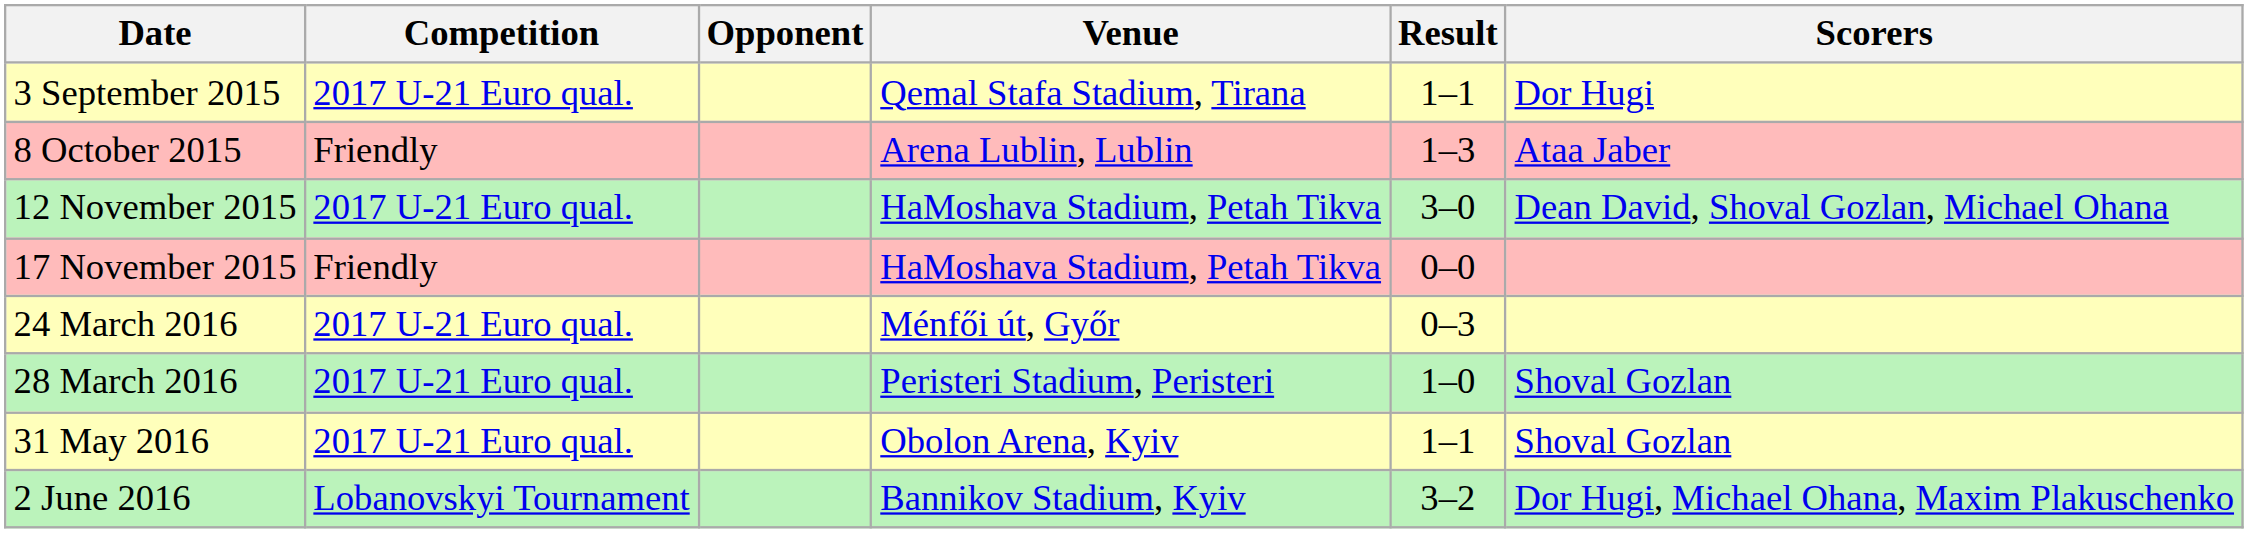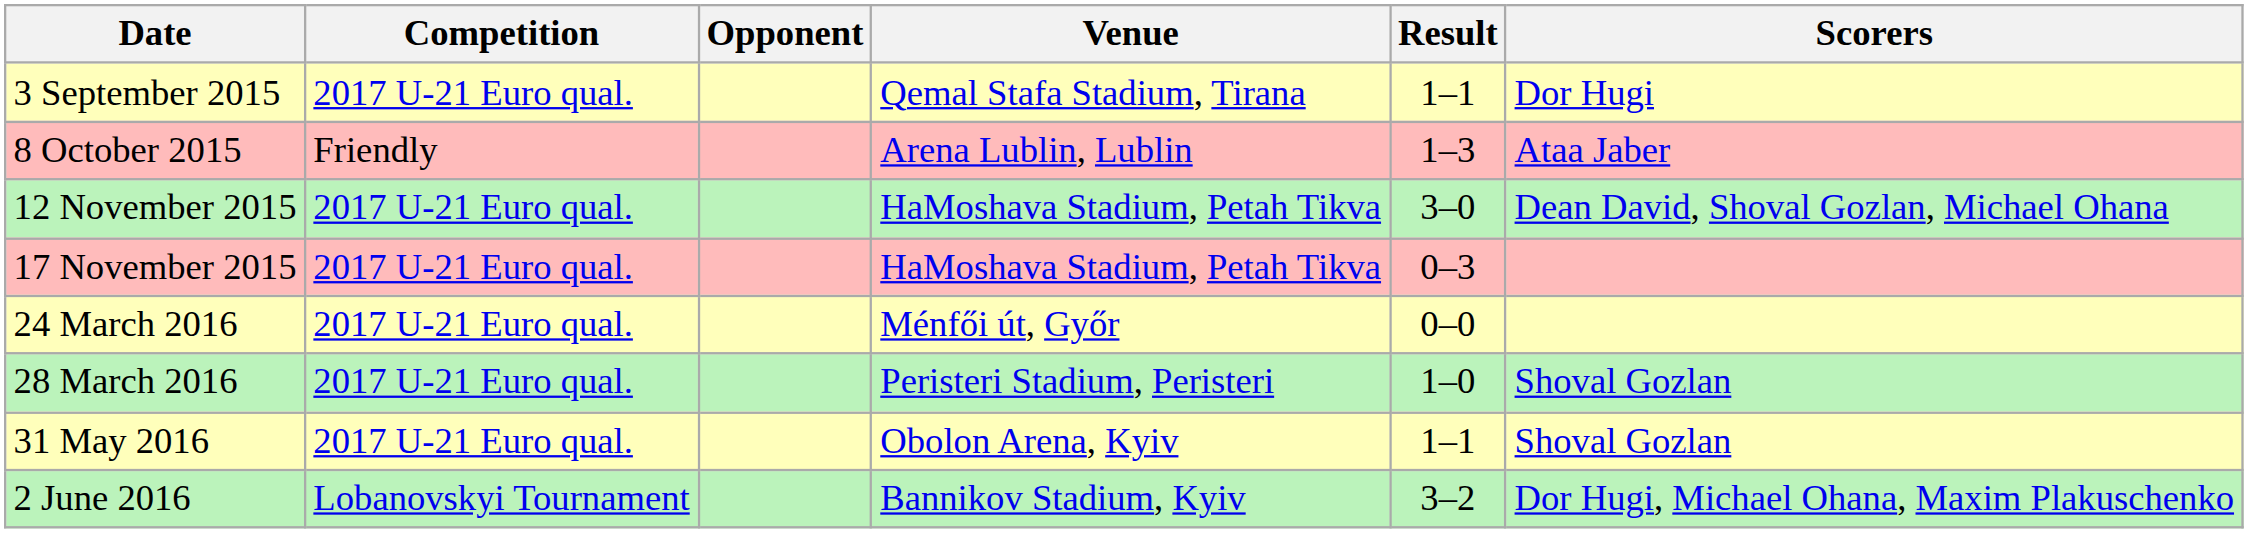17 November 2015 | Competition: Friendly -> 2017 U-21 Euro qual.
17 November 2015 | Result: 0–0 -> 0–3
24 March 2016 | Result: 0–3 -> 0–0
